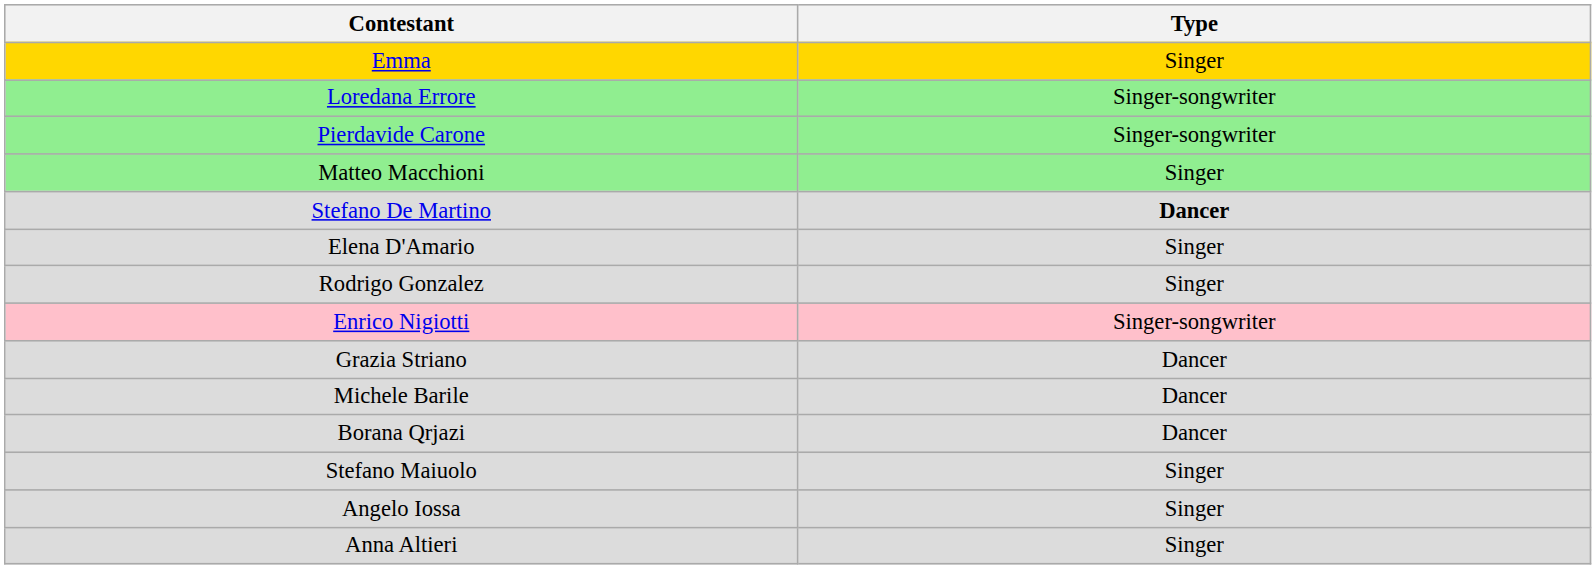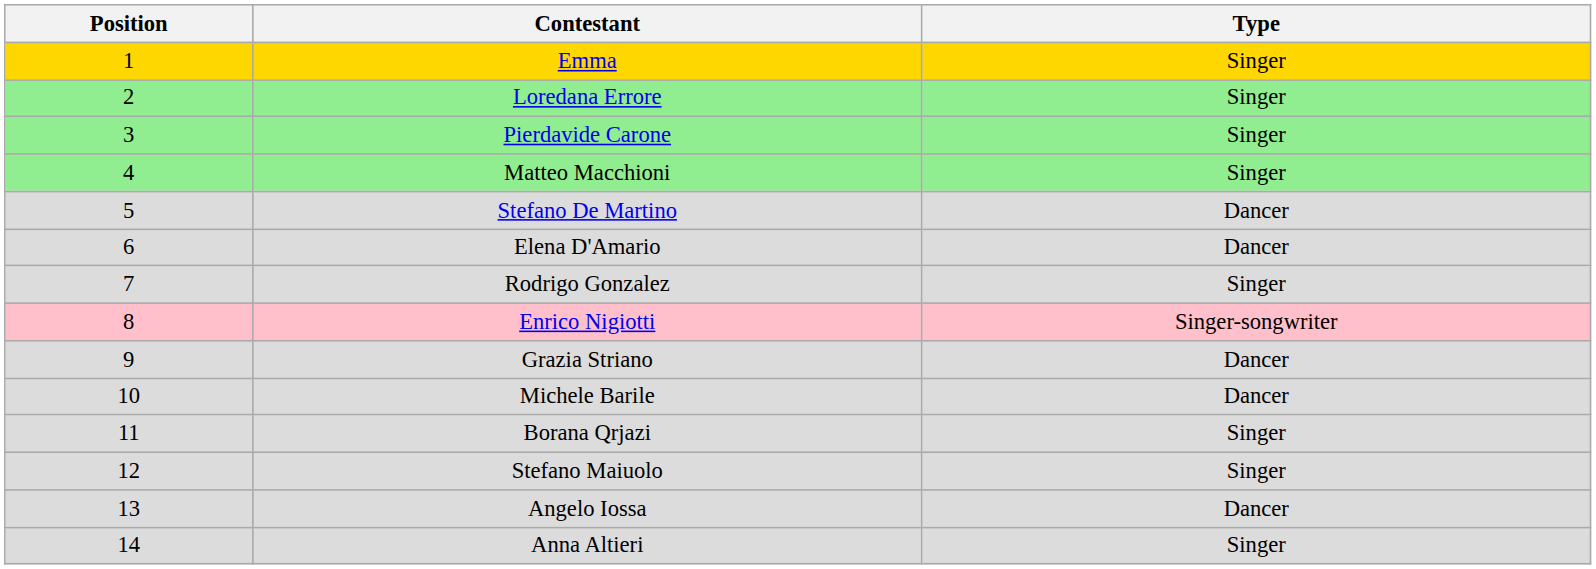+ column: Position | 1 | 2 | 3 | 4 | 5 | 6 | 7 | 8 | 9 | 10 | 11 | 12 | 13 | 14
Loredana Errore | Type: Singer-songwriter -> Singer
Pierdavide Carone | Type: Singer-songwriter -> Singer
Stefano De Martino | Type: bold -> normal
Elena D'Amario | Type: Singer -> Dancer
Borana Qrjazi | Type: Dancer -> Singer
Angelo Iossa | Type: Singer -> Dancer
